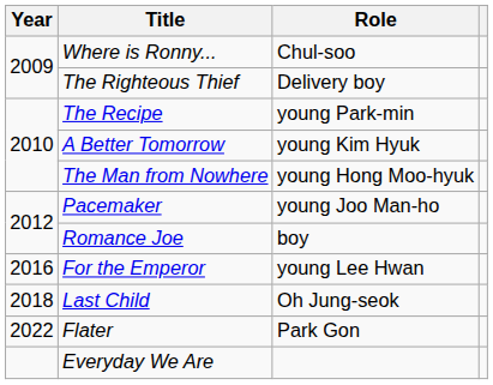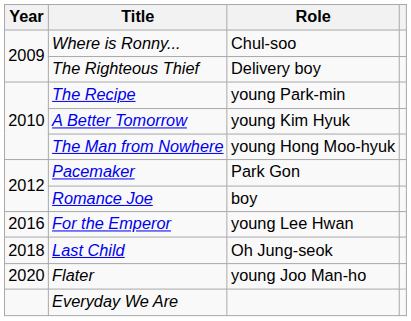Pacemaker | Role: young Joo Man-ho -> Park Gon
Flater | Year: 2022 -> 2020
Flater | Role: Park Gon -> young Joo Man-ho
